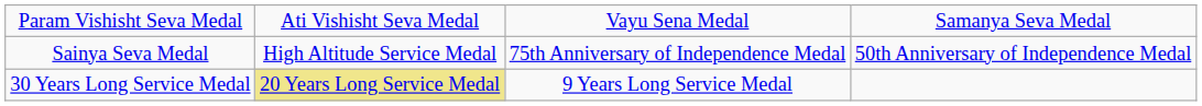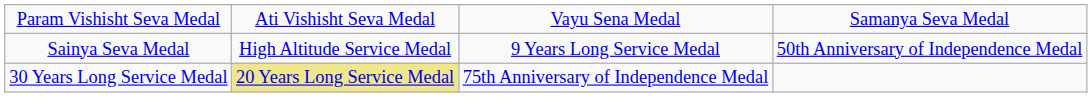Sainya Seva Medal | column 3: 75th Anniversary of Independence Medal -> 9 Years Long Service Medal
30 Years Long Service Medal | column 3: 9 Years Long Service Medal -> 75th Anniversary of Independence Medal
